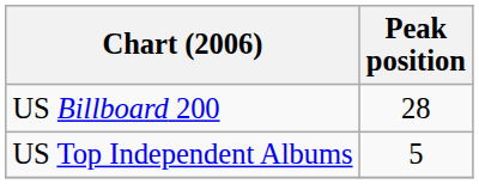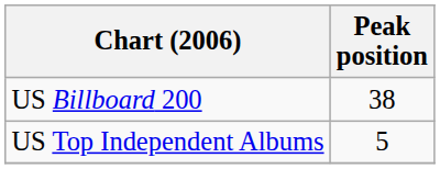US Billboard 200 | Peak position: 28 -> 38
